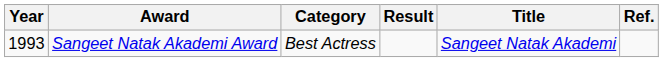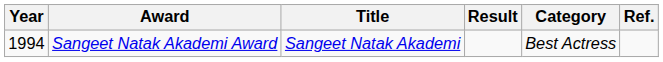columns swapped: Category <-> Title
Sangeet Natak Akademi Award | Year: 1993 -> 1994
